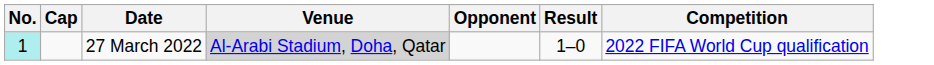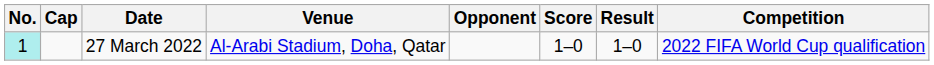+ column: Score | 1–0
27 March 2022 | Venue: lightgrey background -> no background
